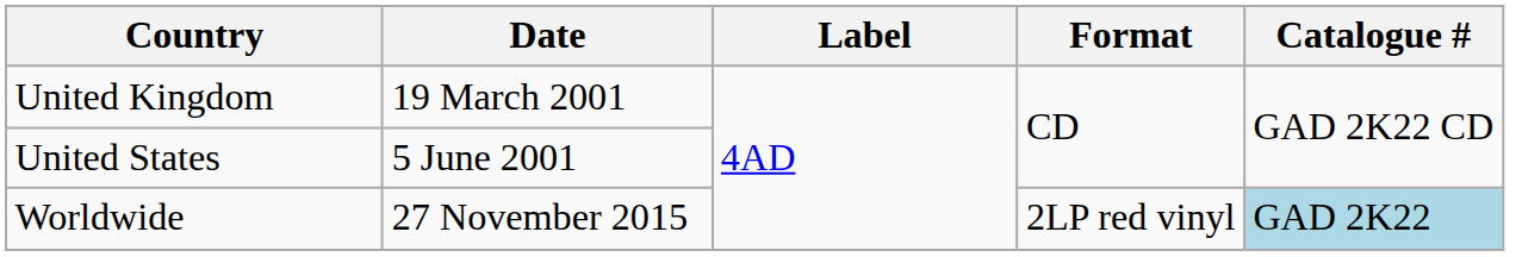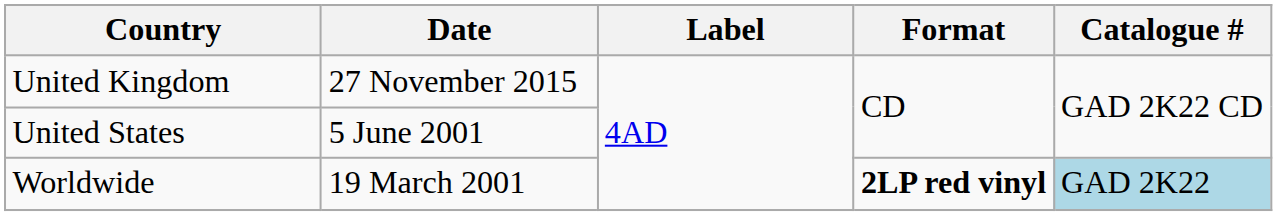United Kingdom | Date: 19 March 2001 -> 27 November 2015
Worldwide | Date: 27 November 2015 -> 19 March 2001
Worldwide | Format: normal -> bold
